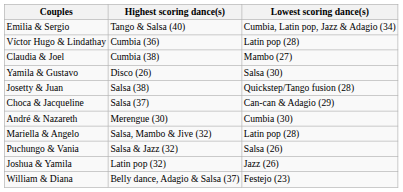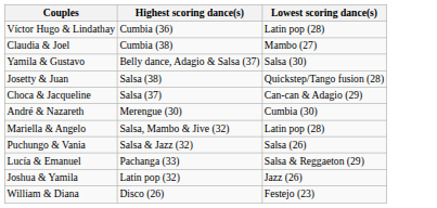- row: Emilia & Sergio | Tango & Salsa (40) | Cumbia, Latin pop, Jazz & Adagio (34)
Yamila & Gustavo | Highest scoring dance(s): Disco (26) -> Belly dance, Adagio & Salsa (37)
+ row: Lucía & Emanuel | Pachanga (33) | Salsa & Reggaeton (29)
William & Diana | Highest scoring dance(s): Belly dance, Adagio & Salsa (37) -> Disco (26)
